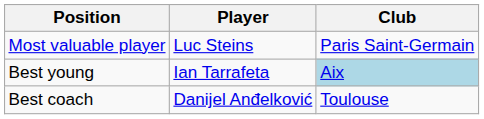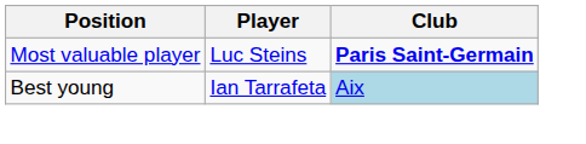Most valuable player | Club: normal -> bold
- row: Best coach | Danijel Anđelković | Toulouse
